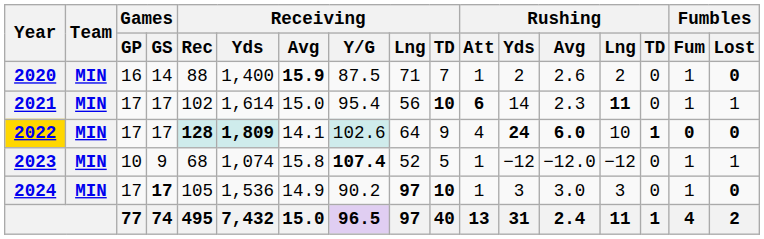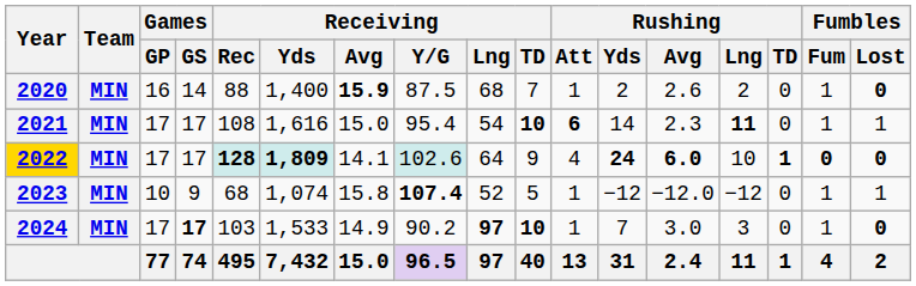2020 | Receiving / Lng: 71 -> 68
2021 | Receiving / Rec: 102 -> 108
2021 | Receiving / Yds: 1,614 -> 1,616
2021 | Receiving / Lng: 56 -> 54
2024 | Receiving / Rec: 105 -> 103
2024 | Receiving / Yds: 1,536 -> 1,533
2024 | Rushing / Yds: 3 -> 7
